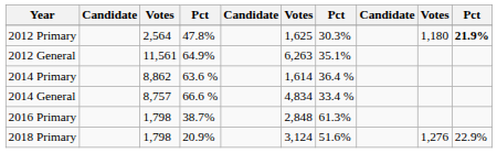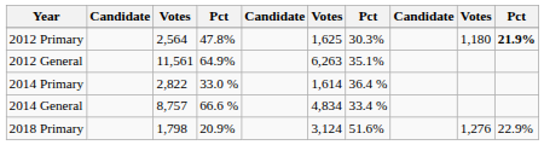2014 Primary | column 3: 8,862 -> 2,822
2014 Primary | column 4: 63.6 % -> 33.0 %
- row: 2016 Primary | 1,798 | 38.7% | 2,848 | 61.3%
